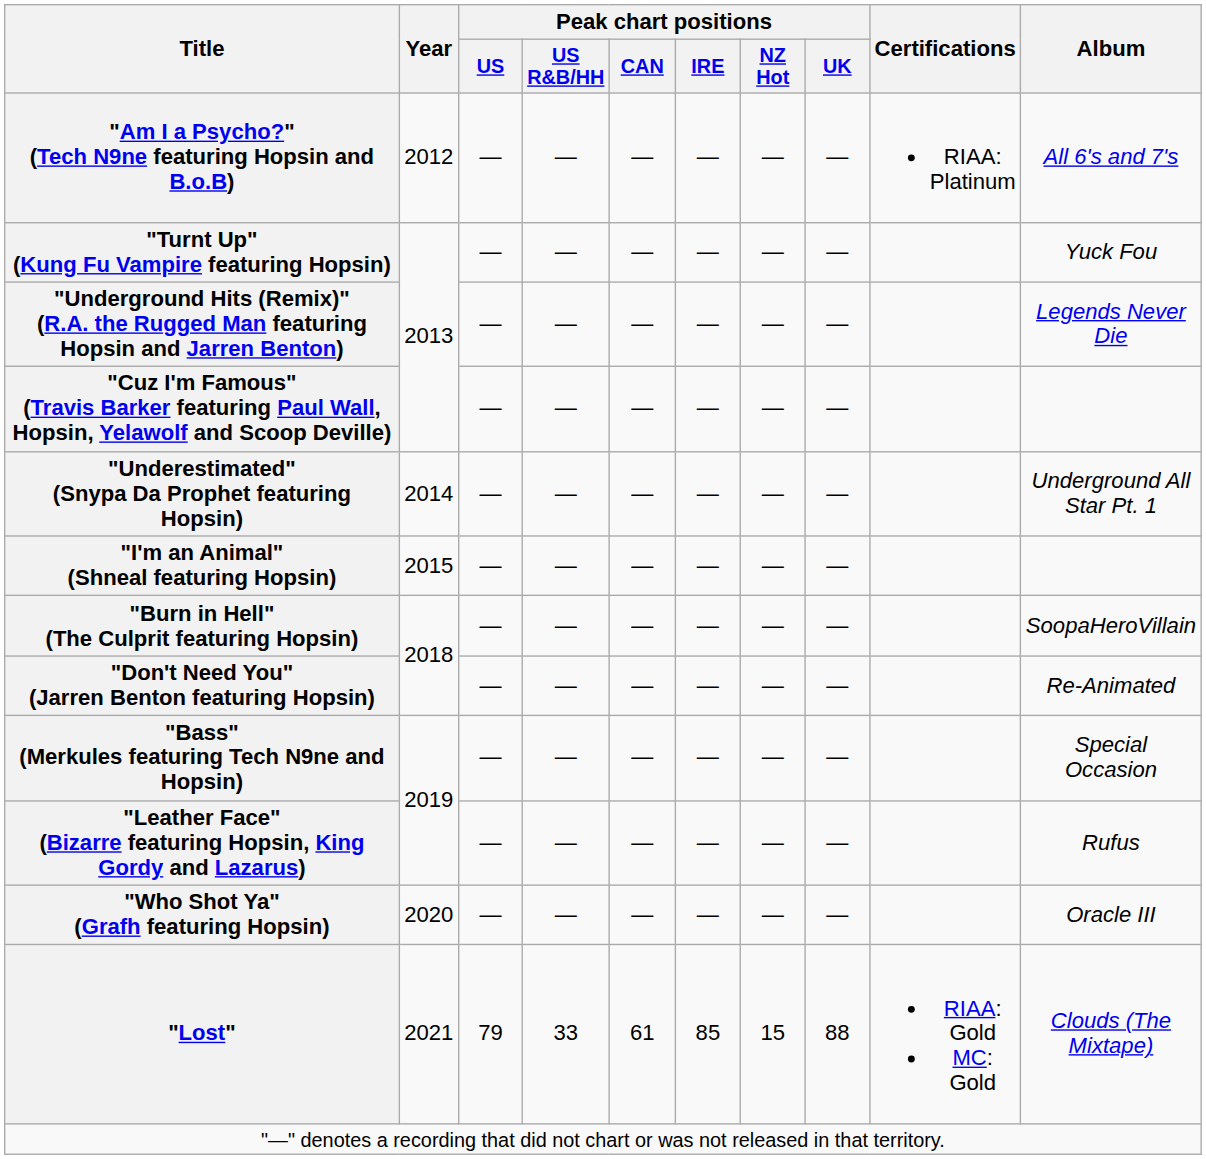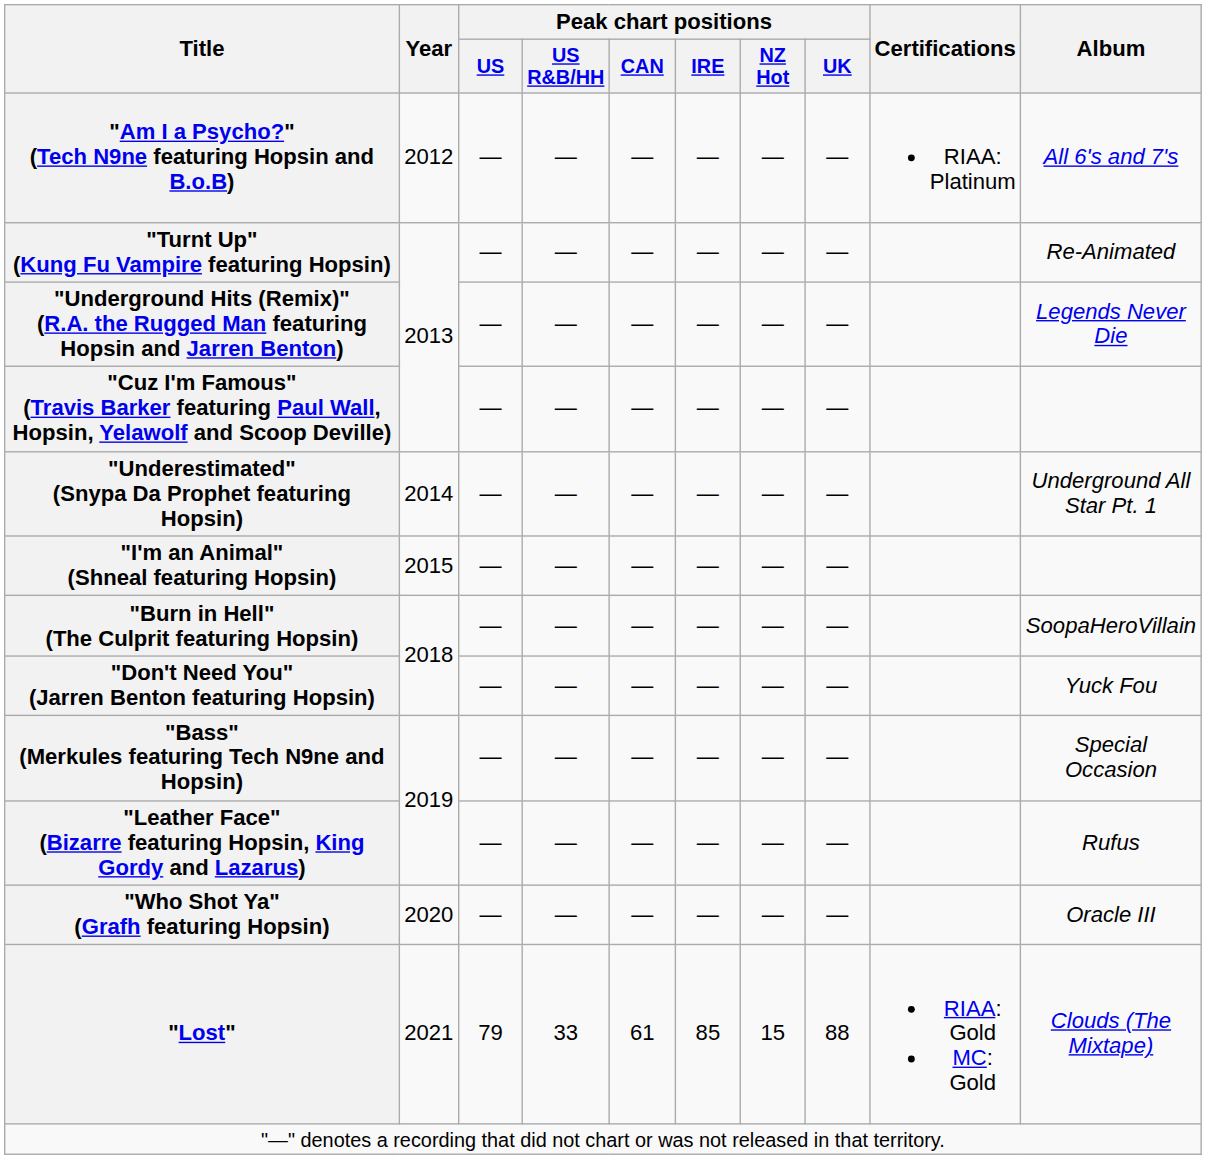"Turnt Up" (Kung Fu Vampire featuring Hopsin) | Album: Yuck Fou -> Re-Animated
"Don't Need You" (Jarren Benton featuring Hopsin) | Album: Re-Animated -> Yuck Fou
